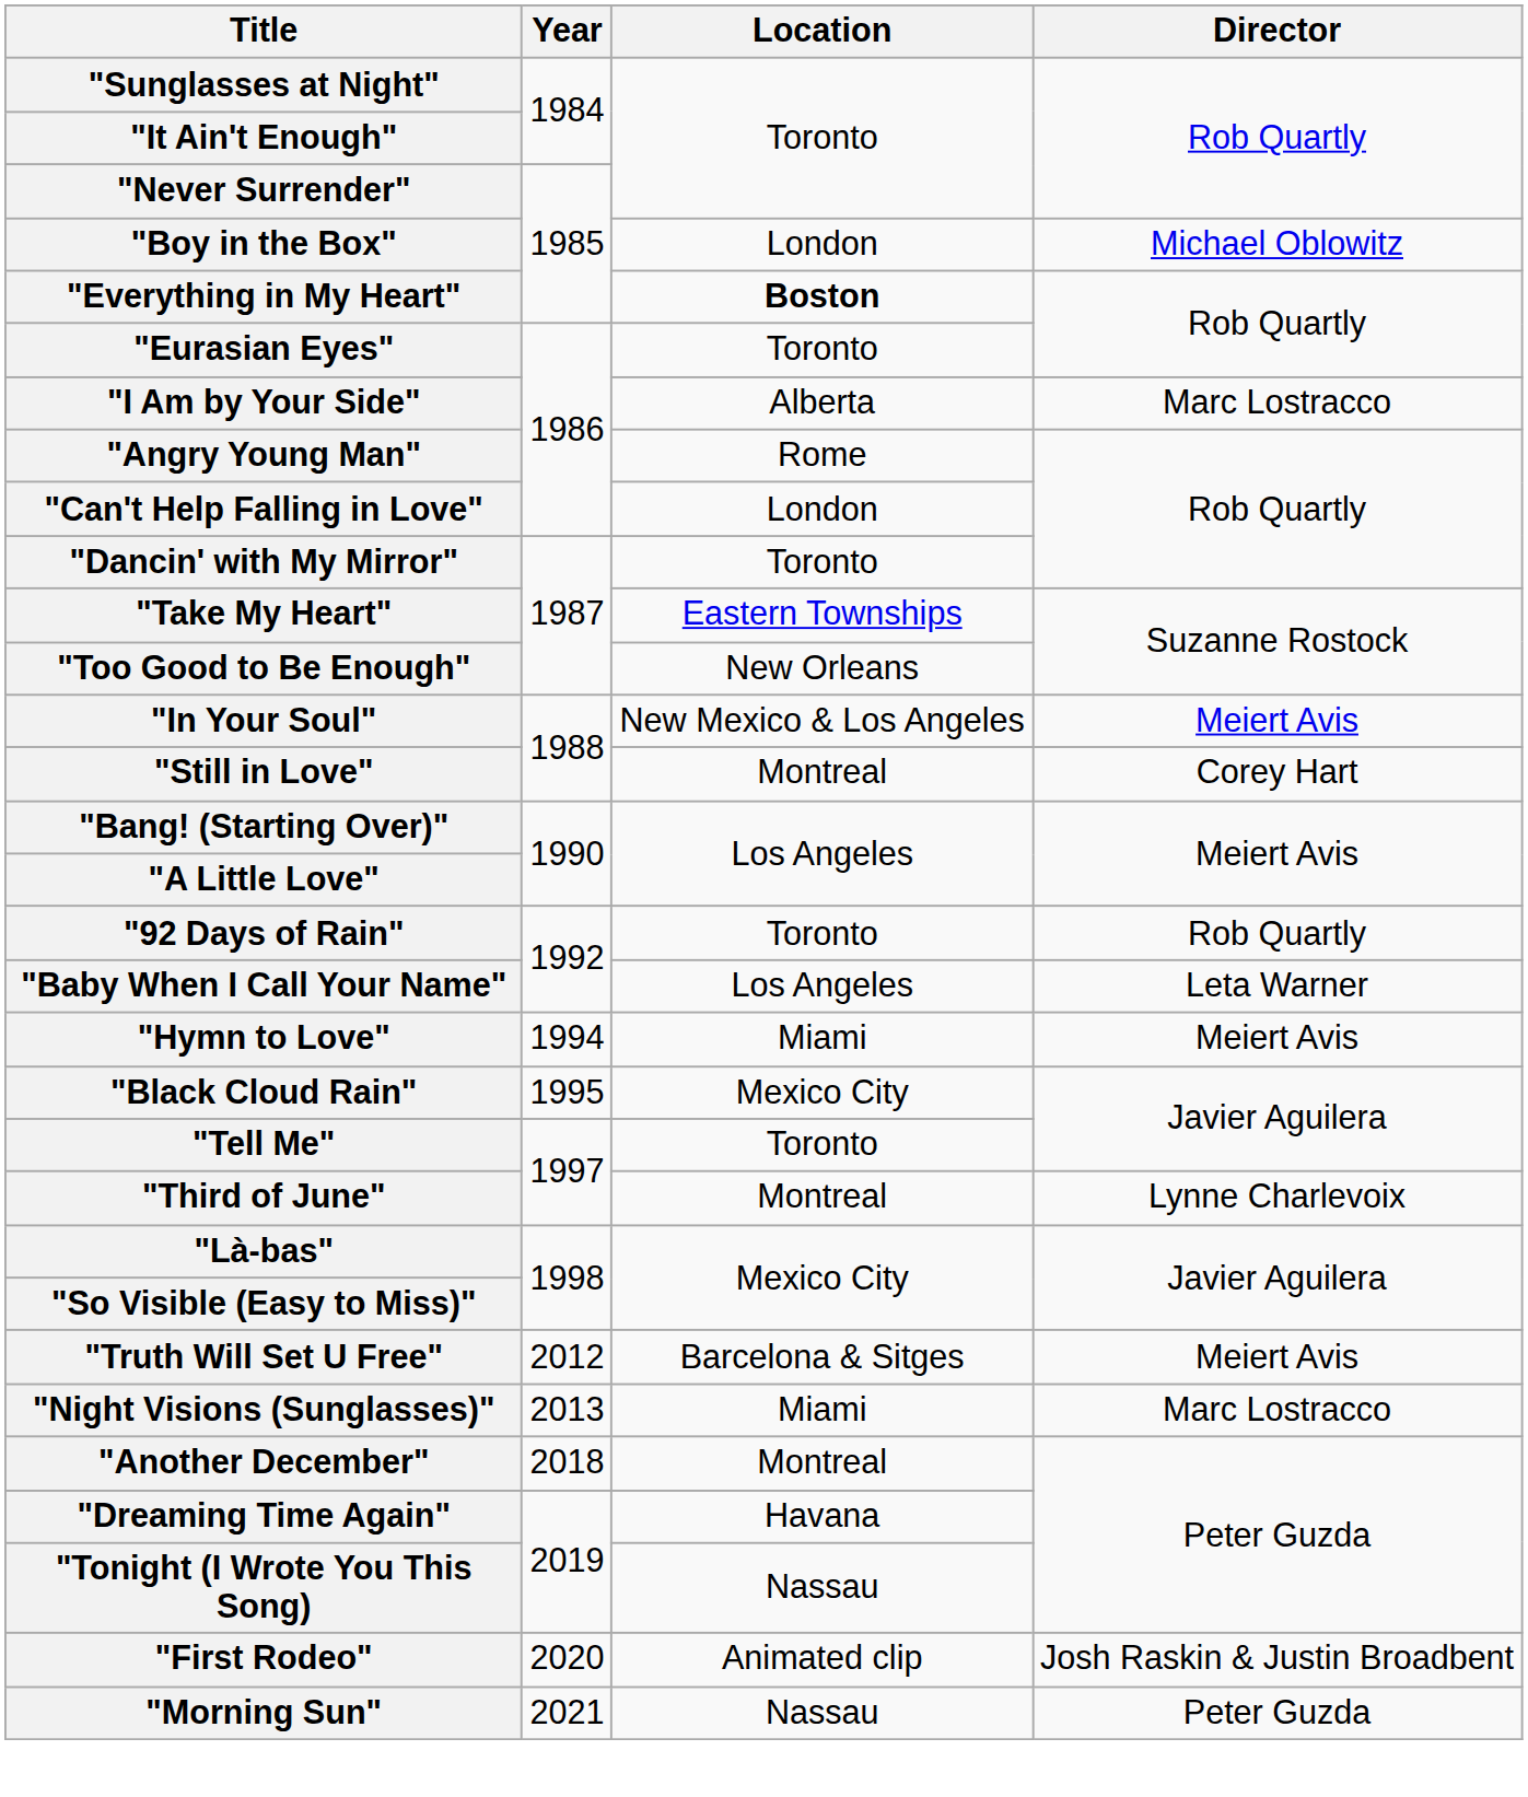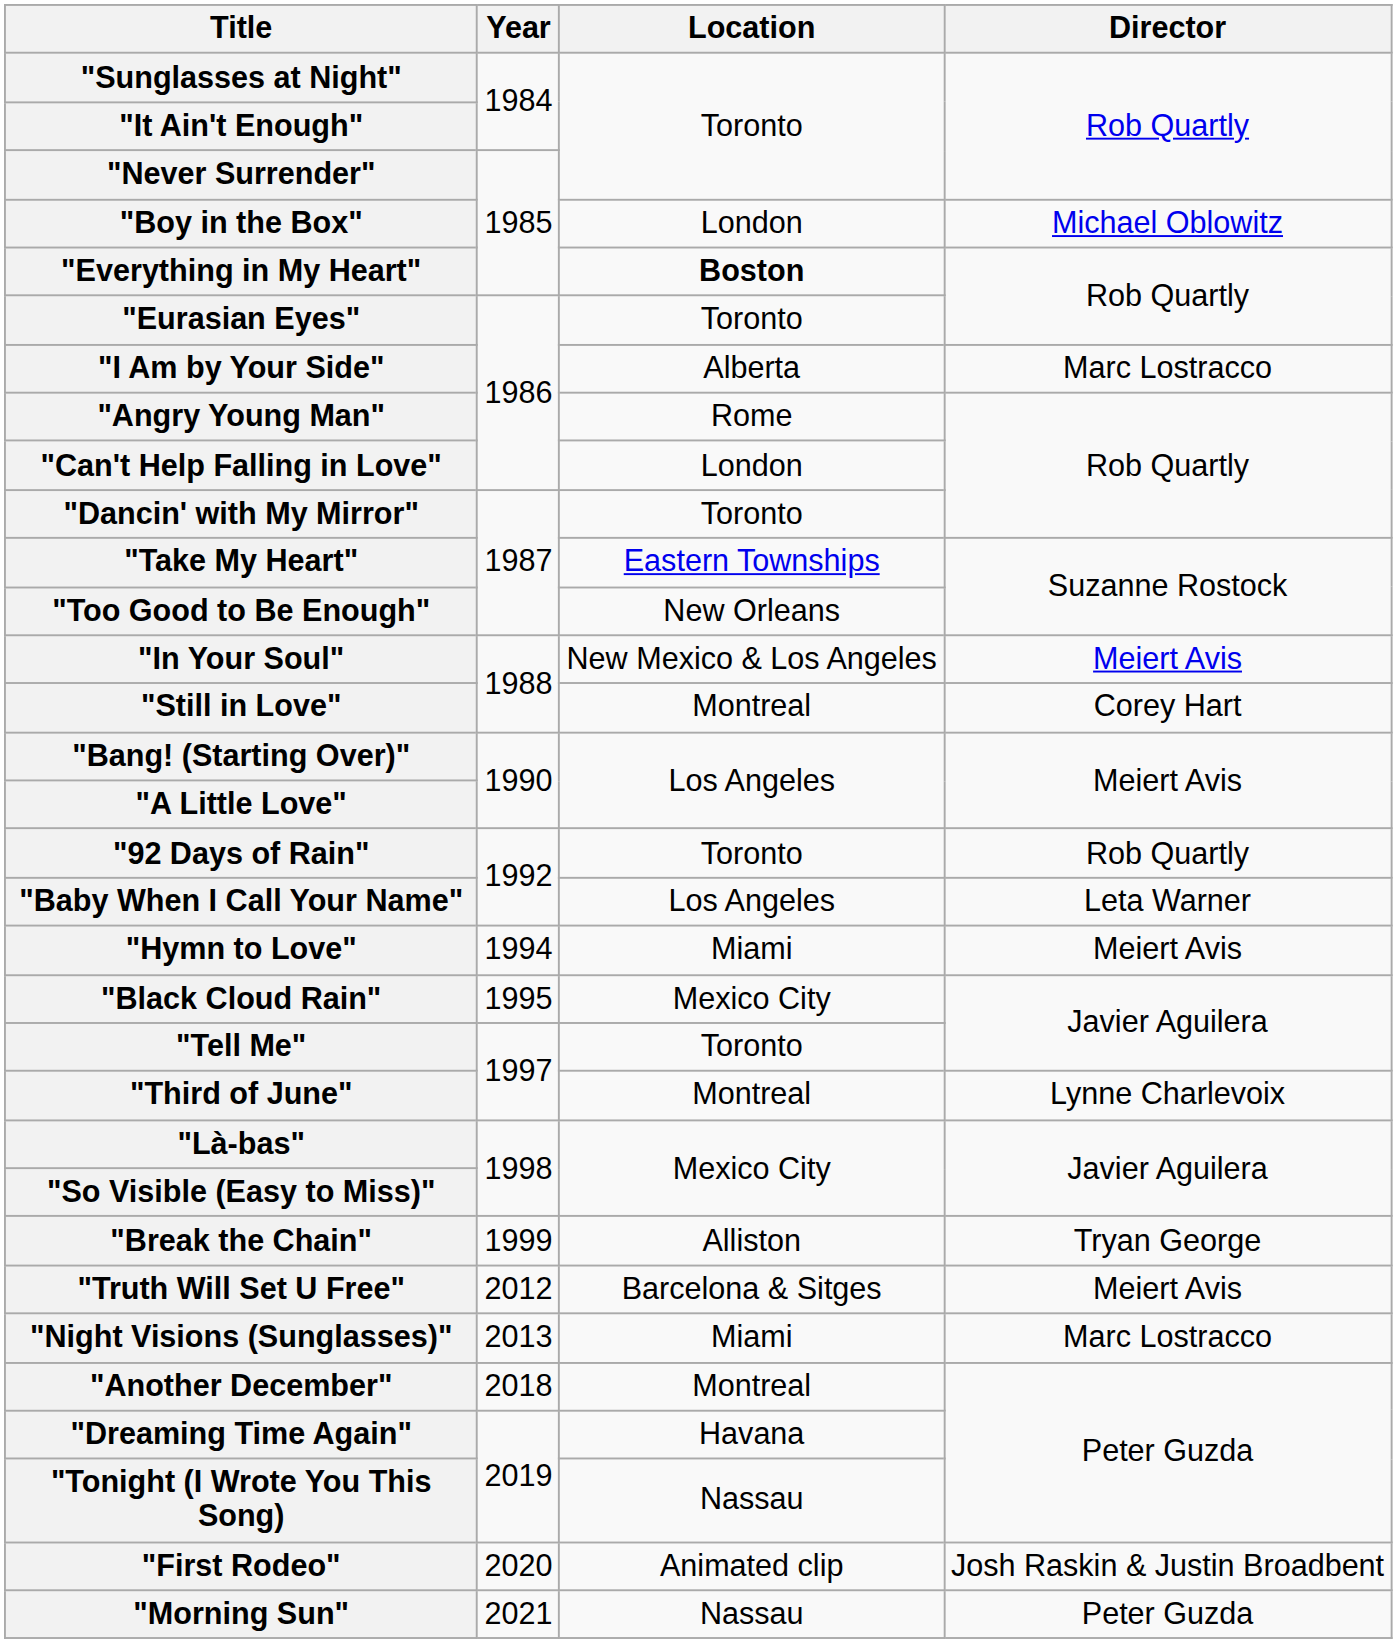+ row: "Break the Chain" | 1999 | Alliston | Tryan George
